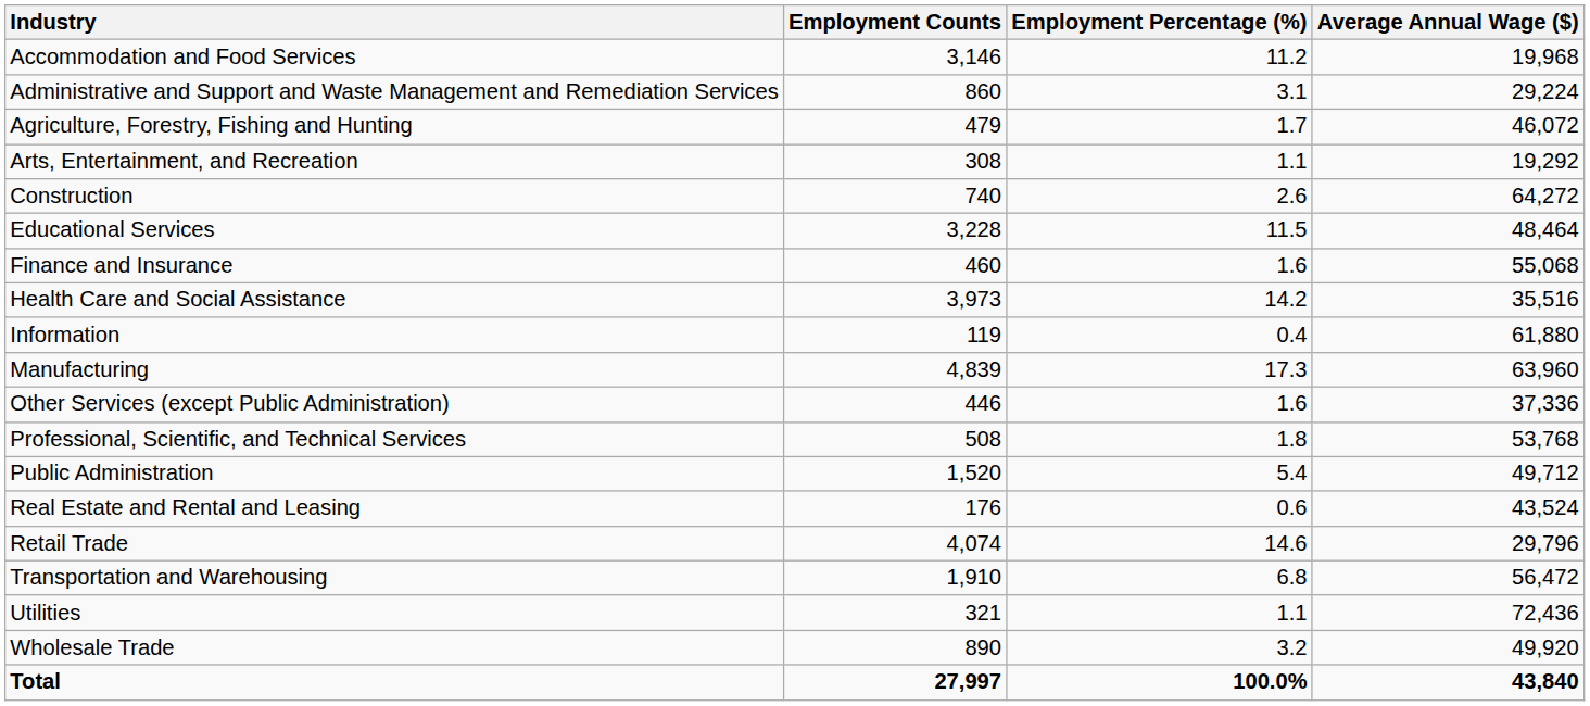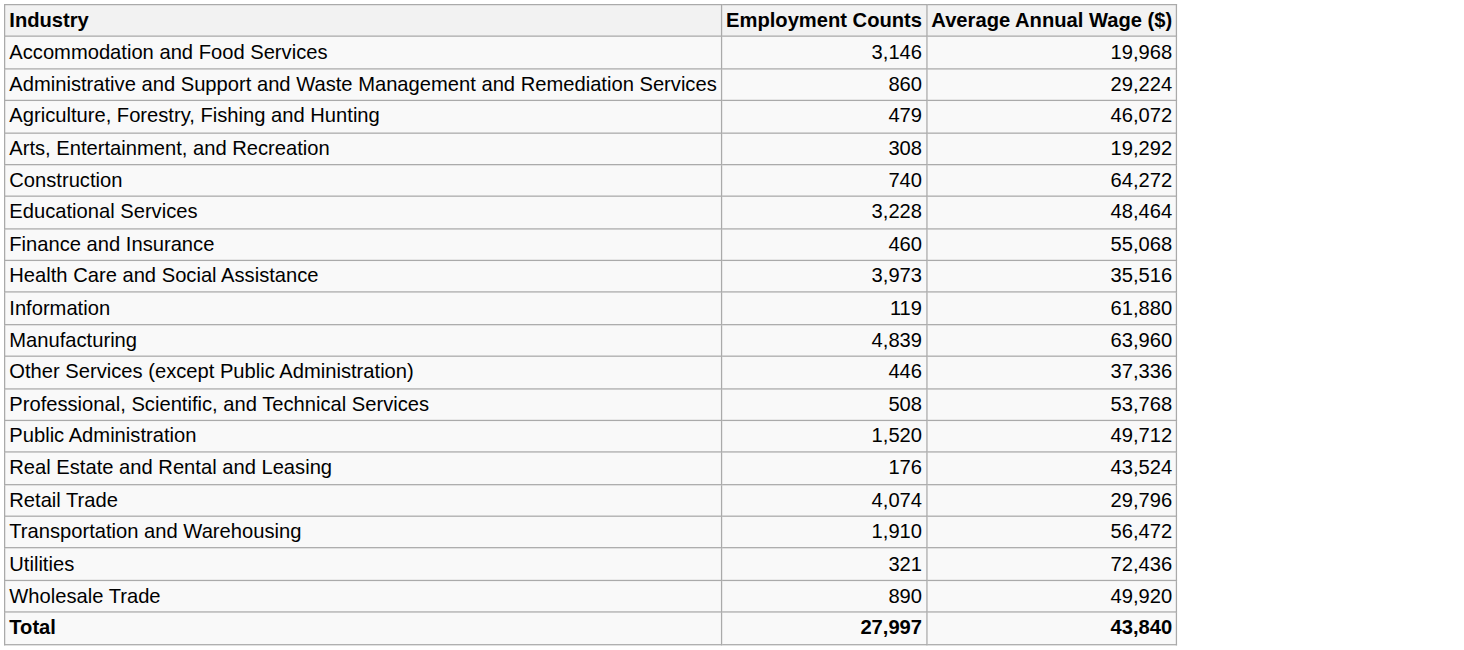- column: Employment Percentage (%) | 11.2 | 3.1 | 1.7 | 1.1 | 2.6 | 11.5 | 1.6 | 14.2 | 0.4 | 17.3 | 1.6 | 1.8 | 5.4 | 0.6 | 14.6 | 6.8 | 1.1 | 3.2 | 100.0%
